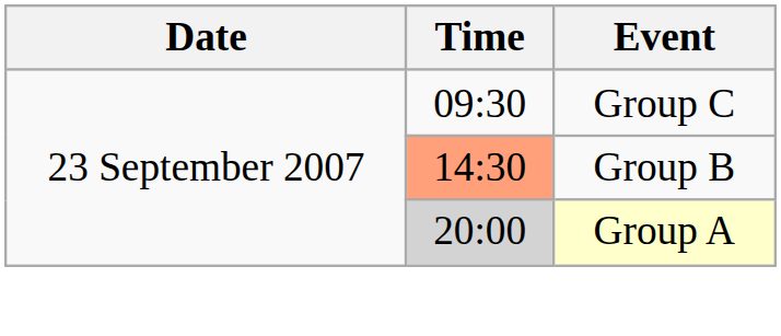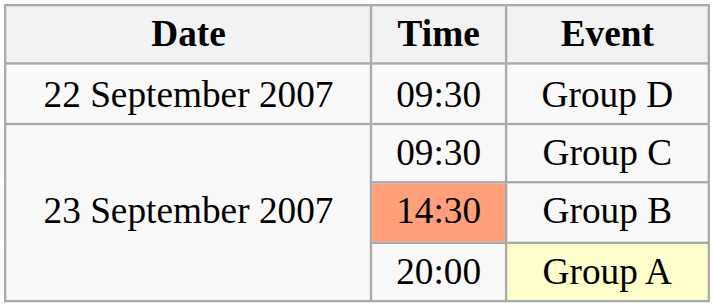+ row: 22 September 2007 | 09:30 | Group D
Group A | Time: lightgrey background -> no background
